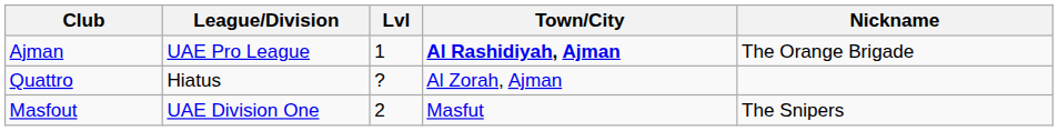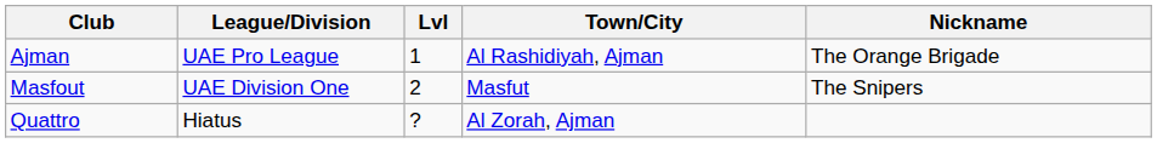Ajman | Town/City: bold -> normal
rows swapped: Masfout <-> Quattro
